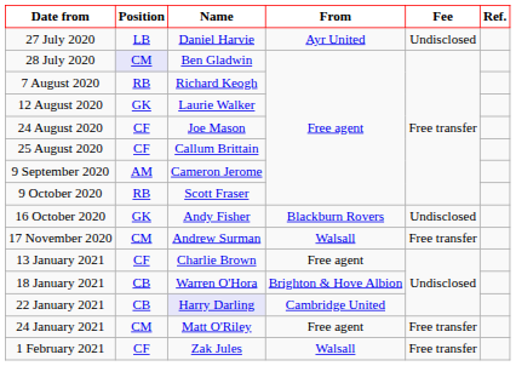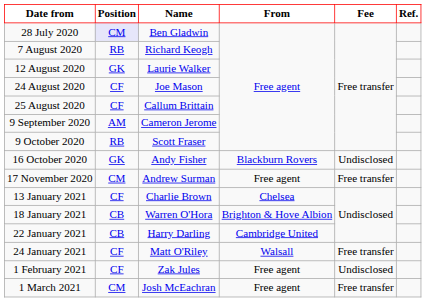- row: 27 July 2020 | LB | Daniel Harvie | Ayr United | Undisclosed
17 November 2020 | From: Walsall -> Free agent
13 January 2021 | From: Free agent -> Chelsea
22 January 2021 | Name: lavender background -> no background
24 January 2021 | Position: CM -> CF
24 January 2021 | From: Free agent -> Walsall
1 February 2021 | From: Walsall -> Free agent
1 February 2021 | Fee: Free transfer -> Undisclosed
+ row: 1 March 2021 | CM | Josh McEachran | Free agent | Free transfer
